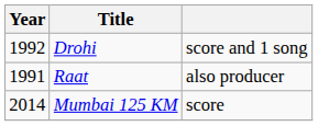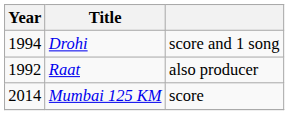Drohi | Year: 1992 -> 1994
Raat | Year: 1991 -> 1992
